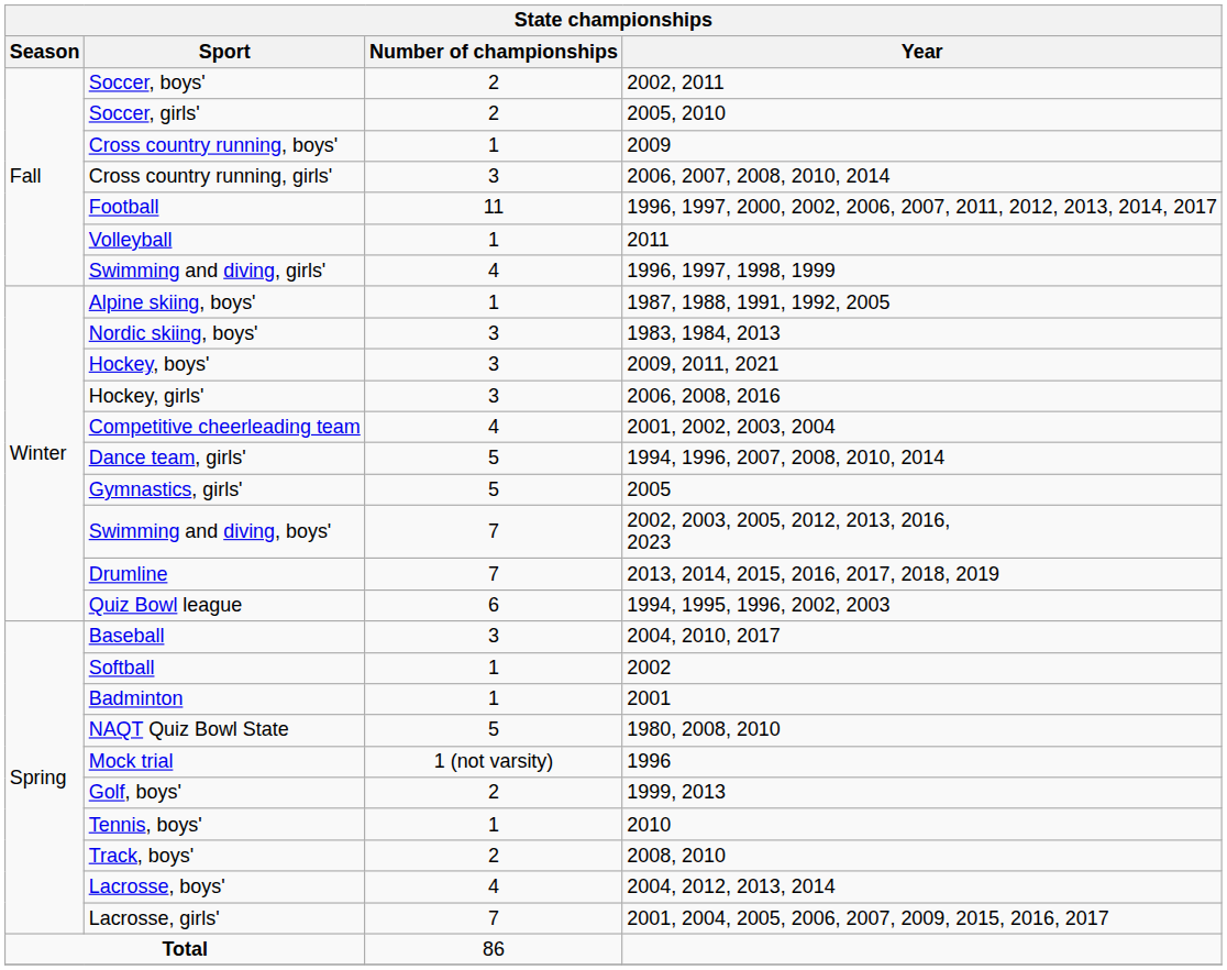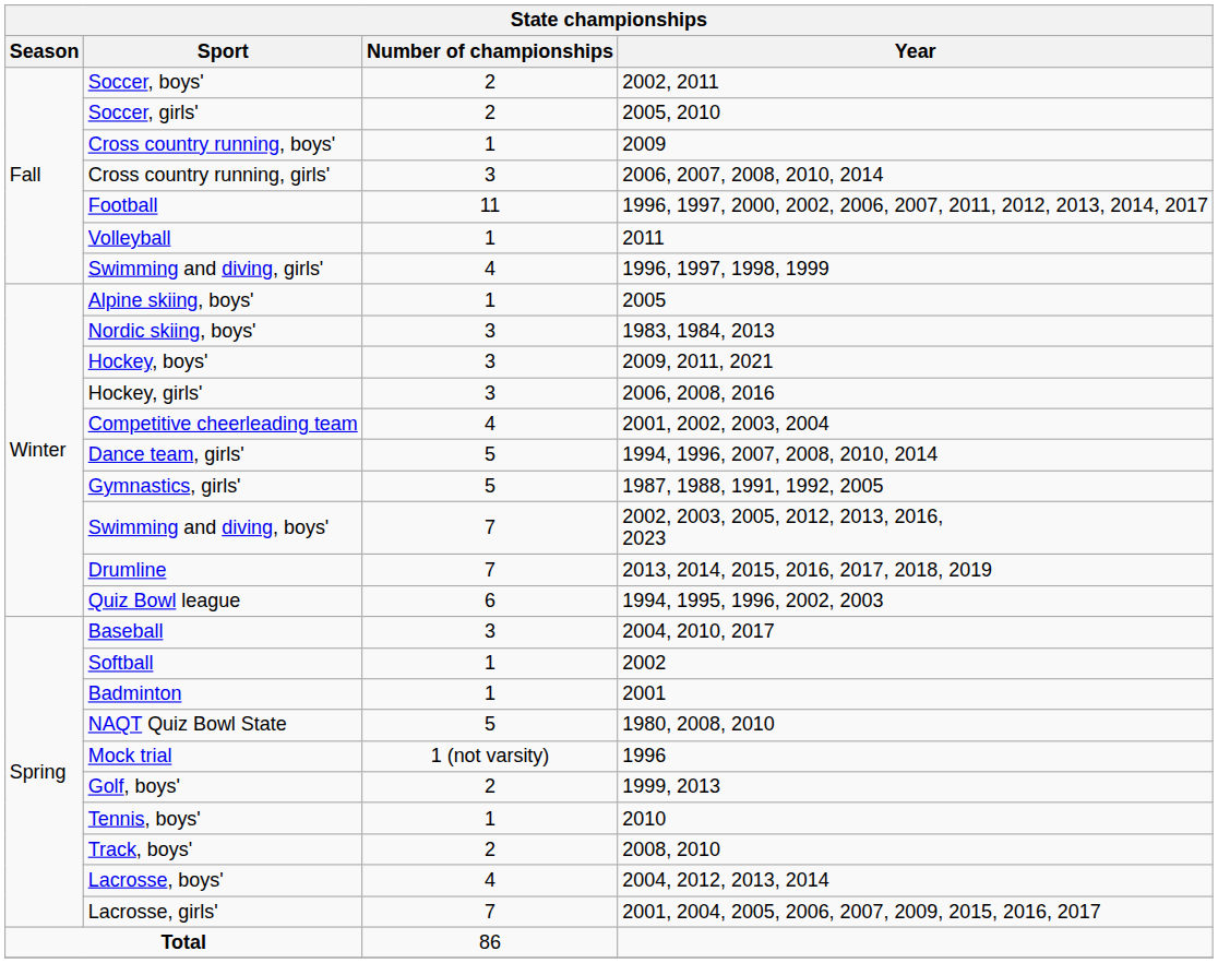Alpine skiing, boys' | Year: 1987, 1988, 1991, 1992, 2005 -> 2005
Gymnastics, girls' | Year: 2005 -> 1987, 1988, 1991, 1992, 2005
